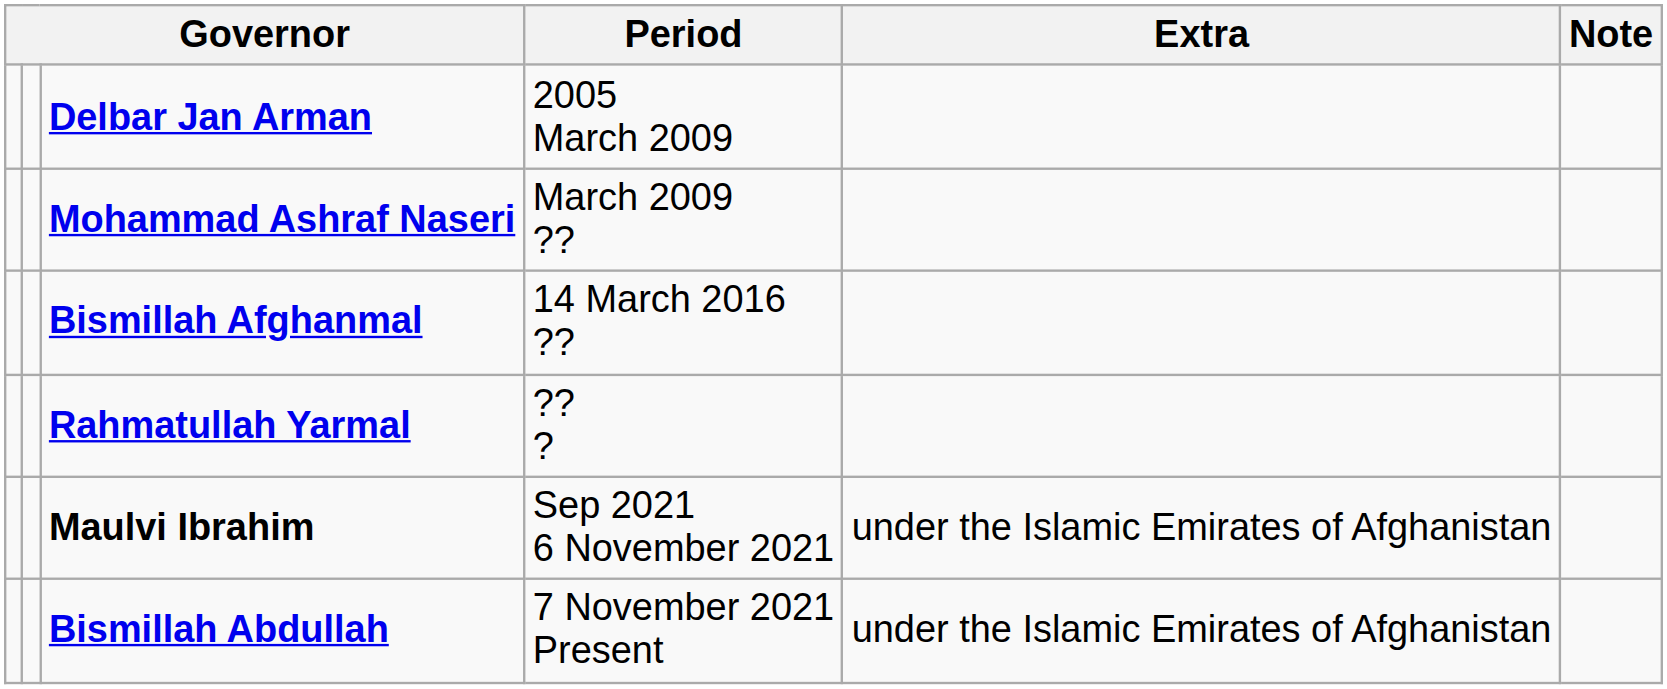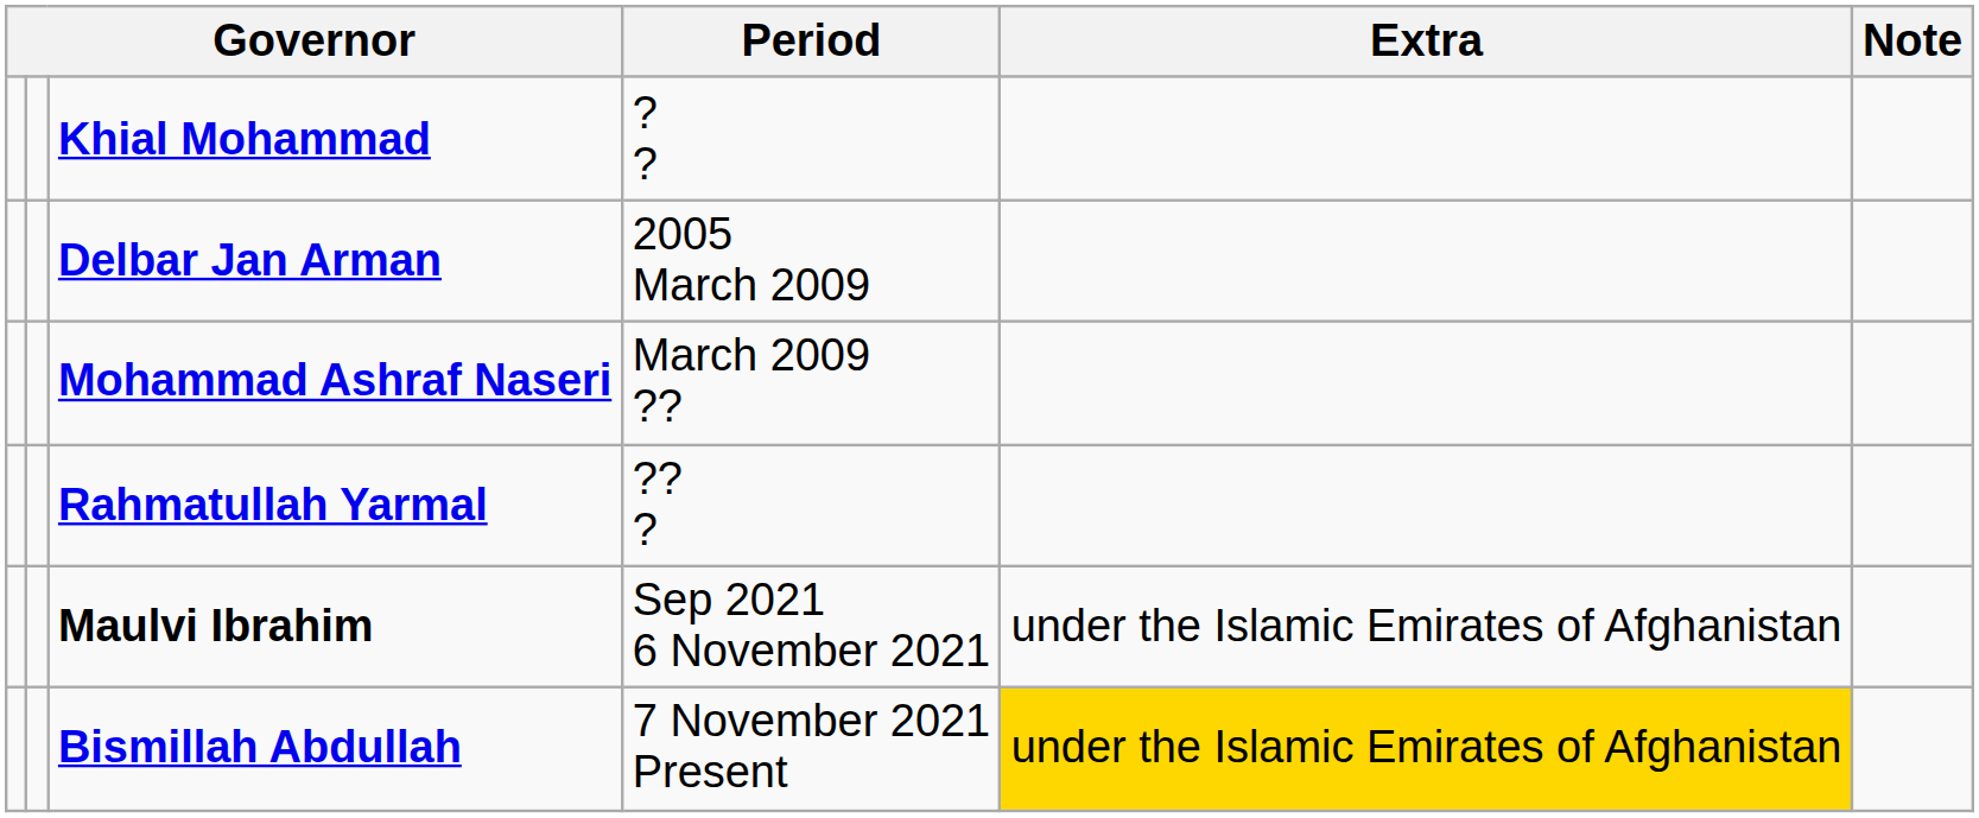+ row: Khial Mohammad | ? ?
- row: Bismillah Afghanmal | 14 March 2016 ??
Bismillah Abdullah | Extra: no background -> gold background
